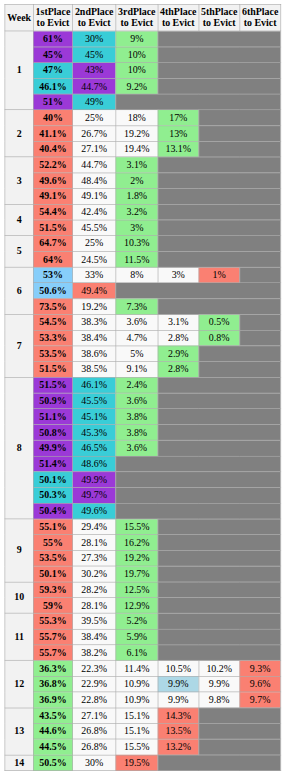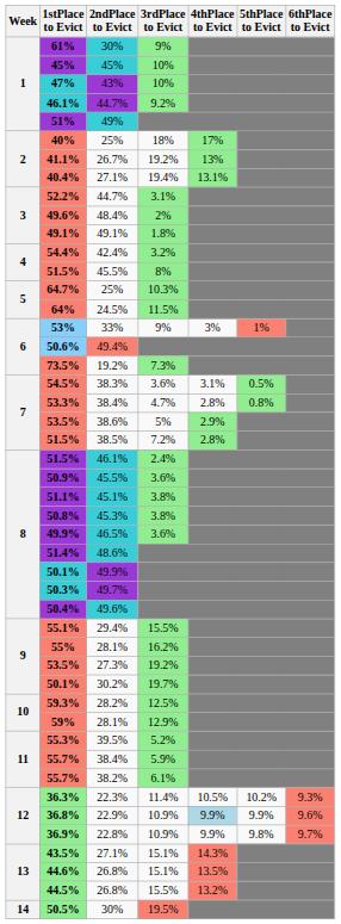51.5% / 45.5% | 3rdPlace to Evict: 3% -> 8%
53% | 3rdPlace to Evict: 8% -> 9%
51.5% / 38.5% | 3rdPlace to Evict: 9.1% -> 7.2%
